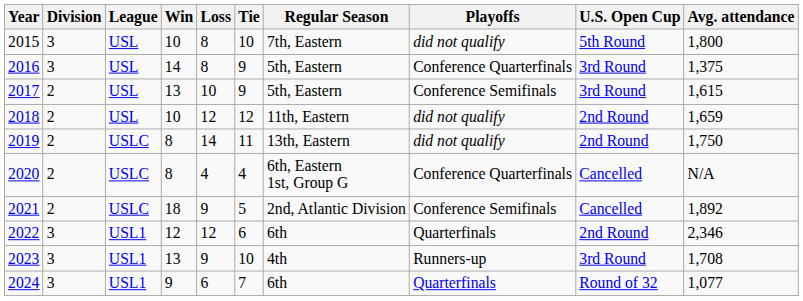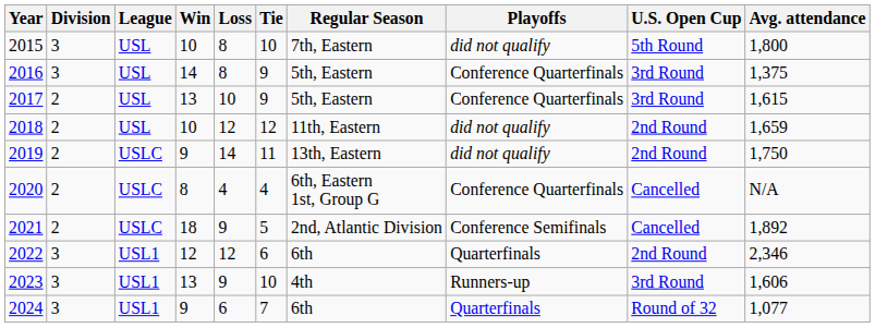2017 | Playoffs: Conference Semifinals -> Conference Quarterfinals
2019 | Win: 8 -> 9
2023 | Avg. attendance: 1,708 -> 1,606
